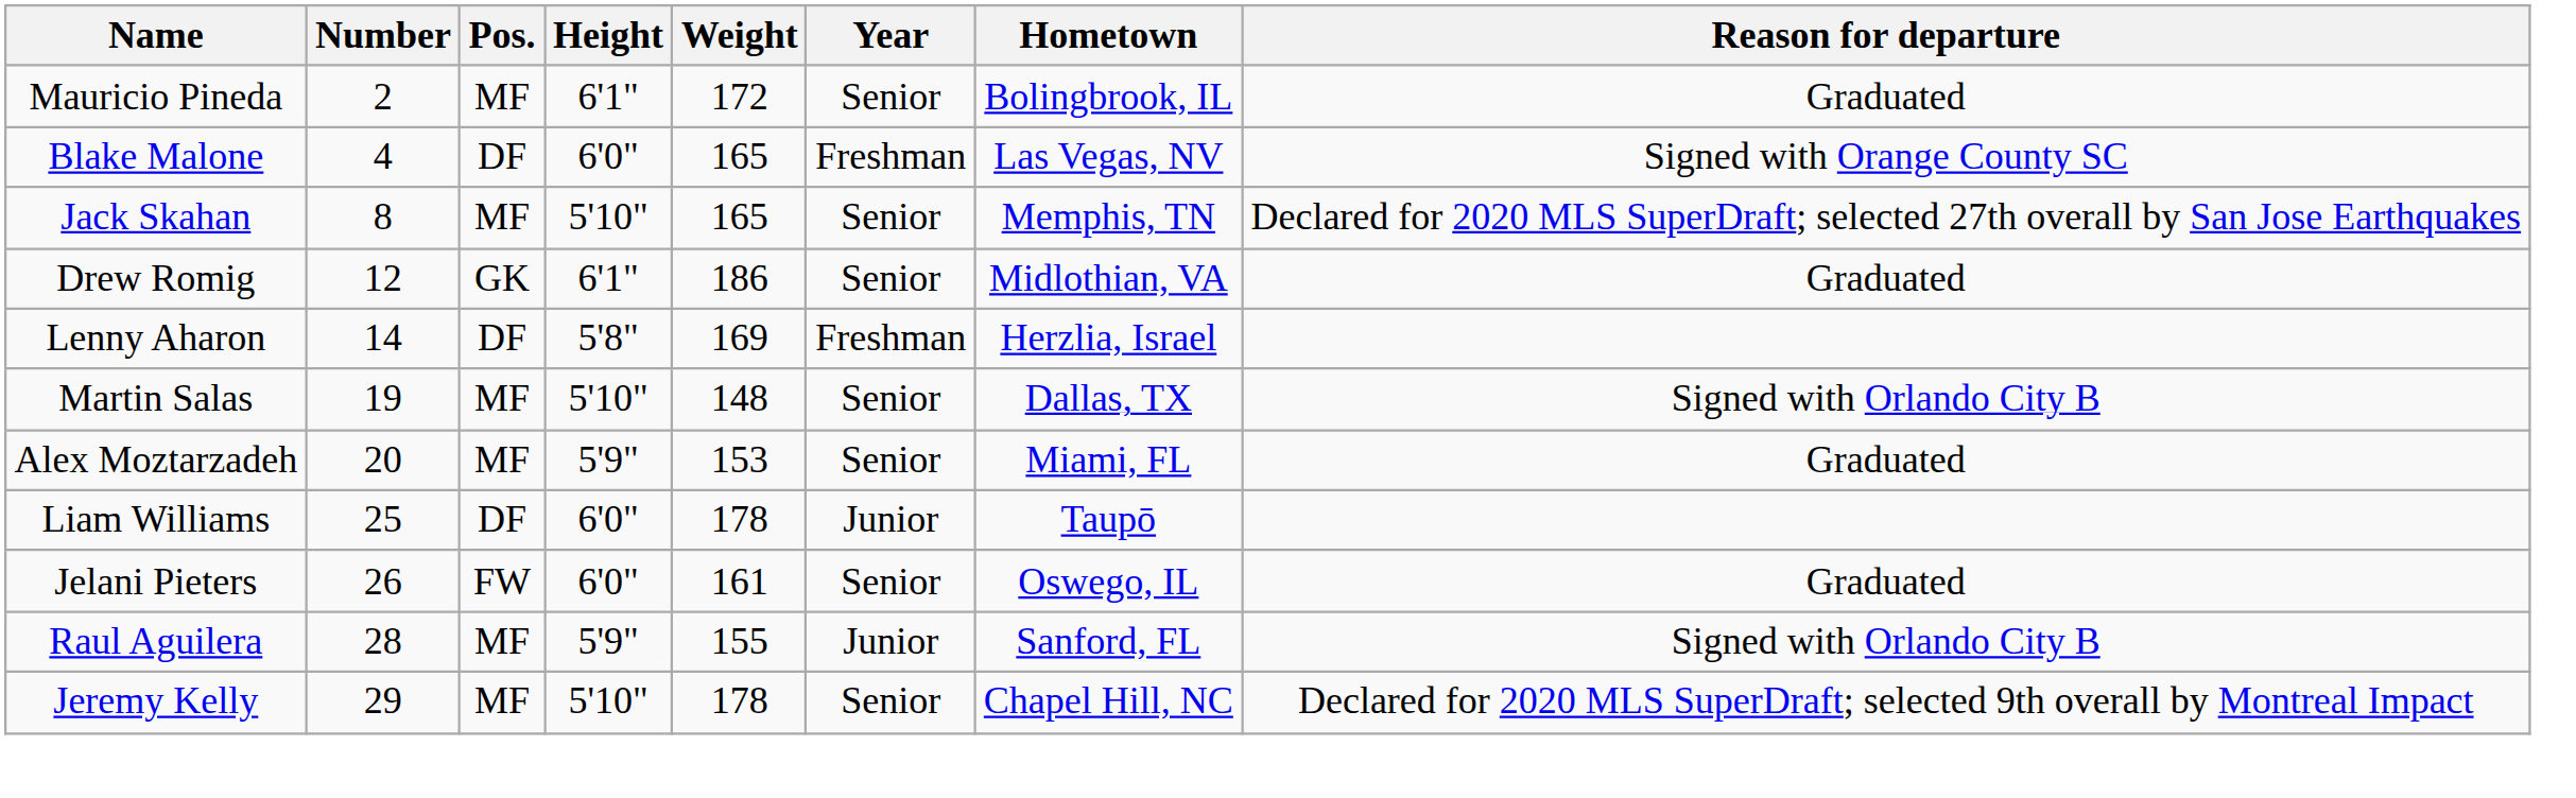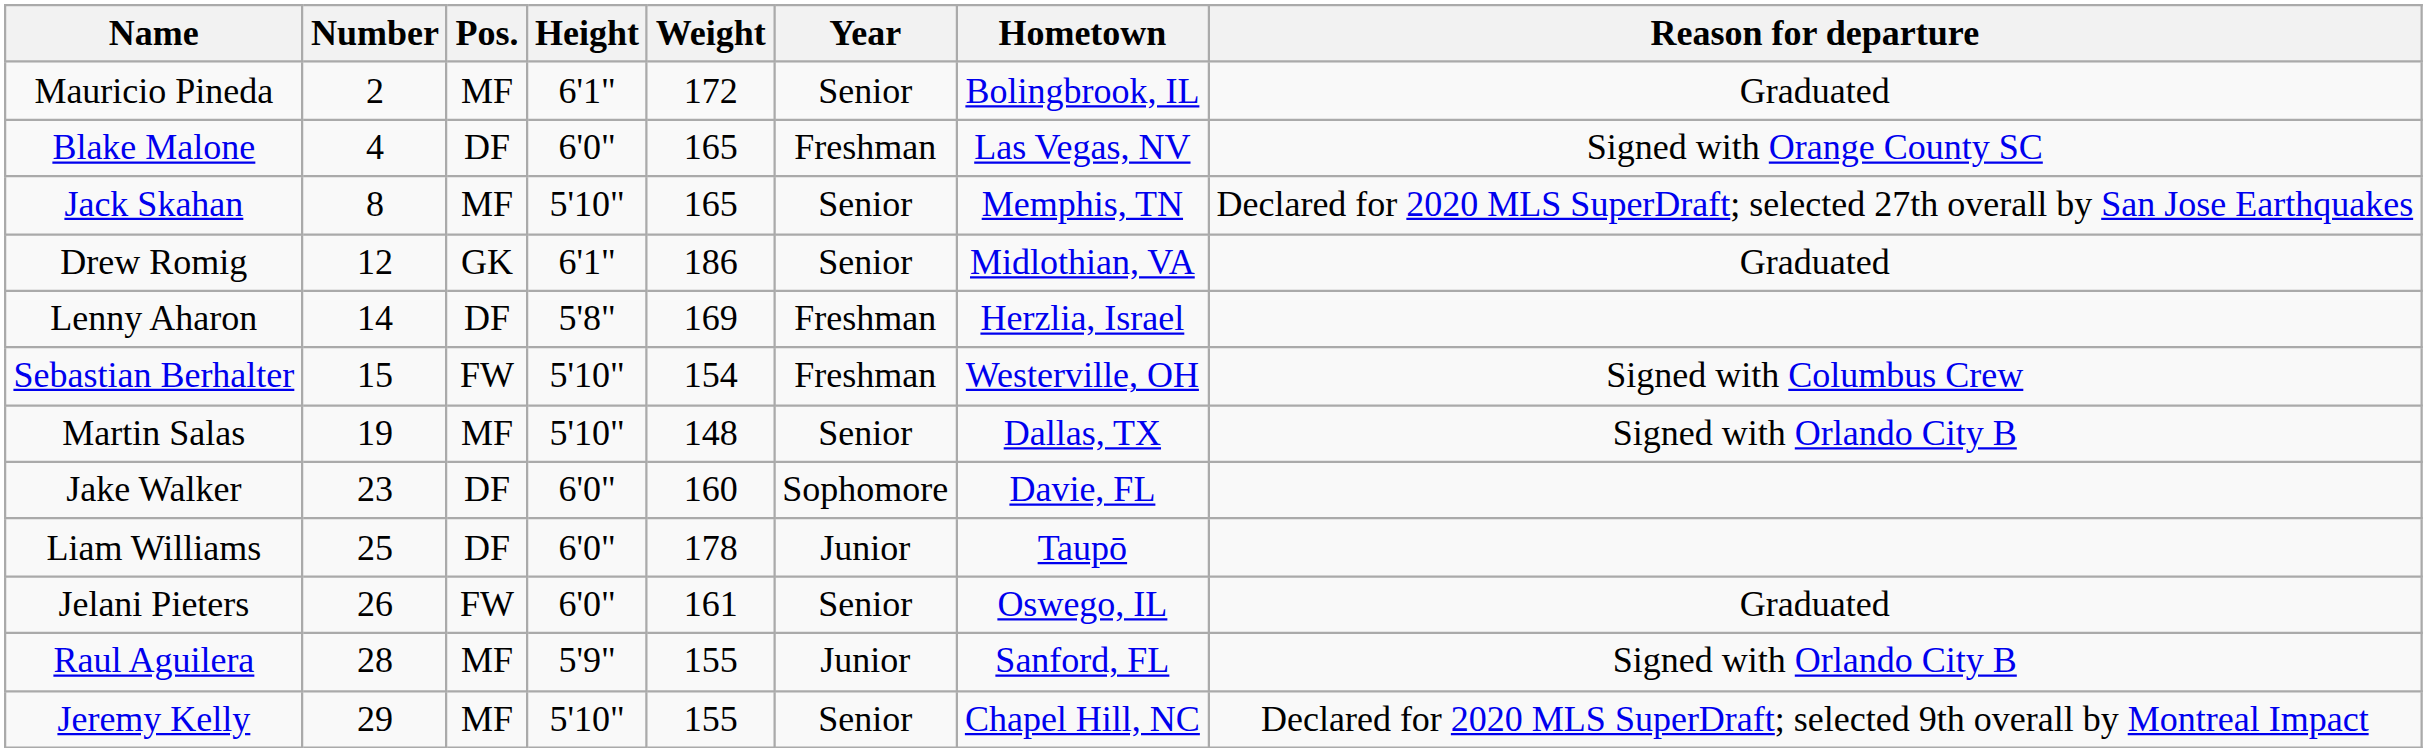+ row: Sebastian Berhalter | 15 | FW | 5'10" | 154 | Freshman | Westerville, OH | Signed with Columbus Crew
- row: Alex Moztarzadeh | 20 | MF | 5'9" | 153 | Senior | Miami, FL | Graduated
+ row: Jake Walker | 23 | DF | 6'0" | 160 | Sophomore | Davie, FL
Jeremy Kelly | Weight: 178 -> 155
